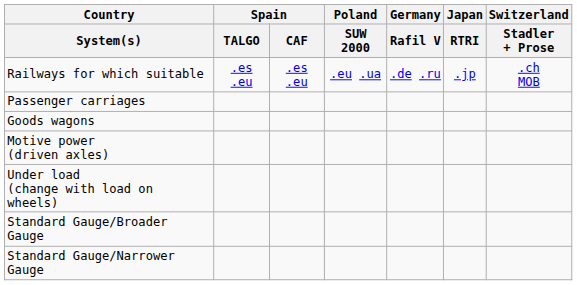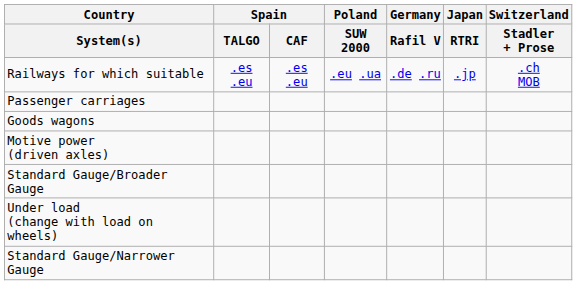rows swapped: Under load (change with load on wheels) <-> Standard Gauge/Broader Gauge
